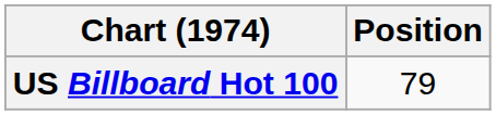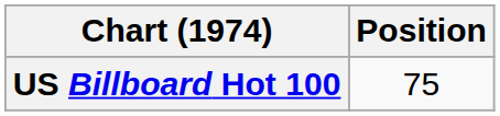US Billboard Hot 100 | Position: 79 -> 75
